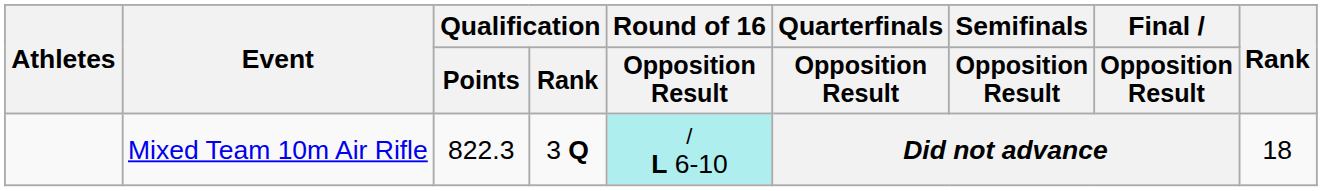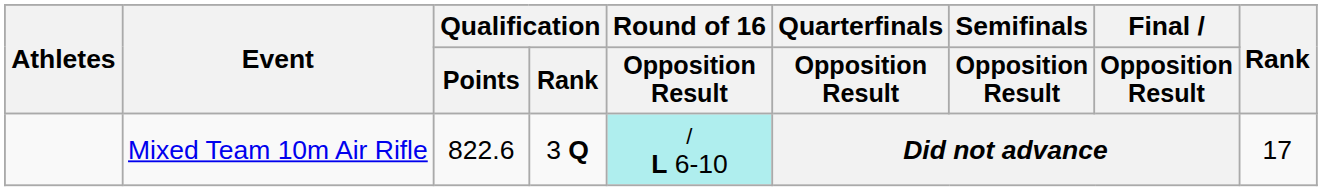Mixed Team 10m Air Rifle | Qualification / Points: 822.3 -> 822.6
Mixed Team 10m Air Rifle | Rank: 18 -> 17
